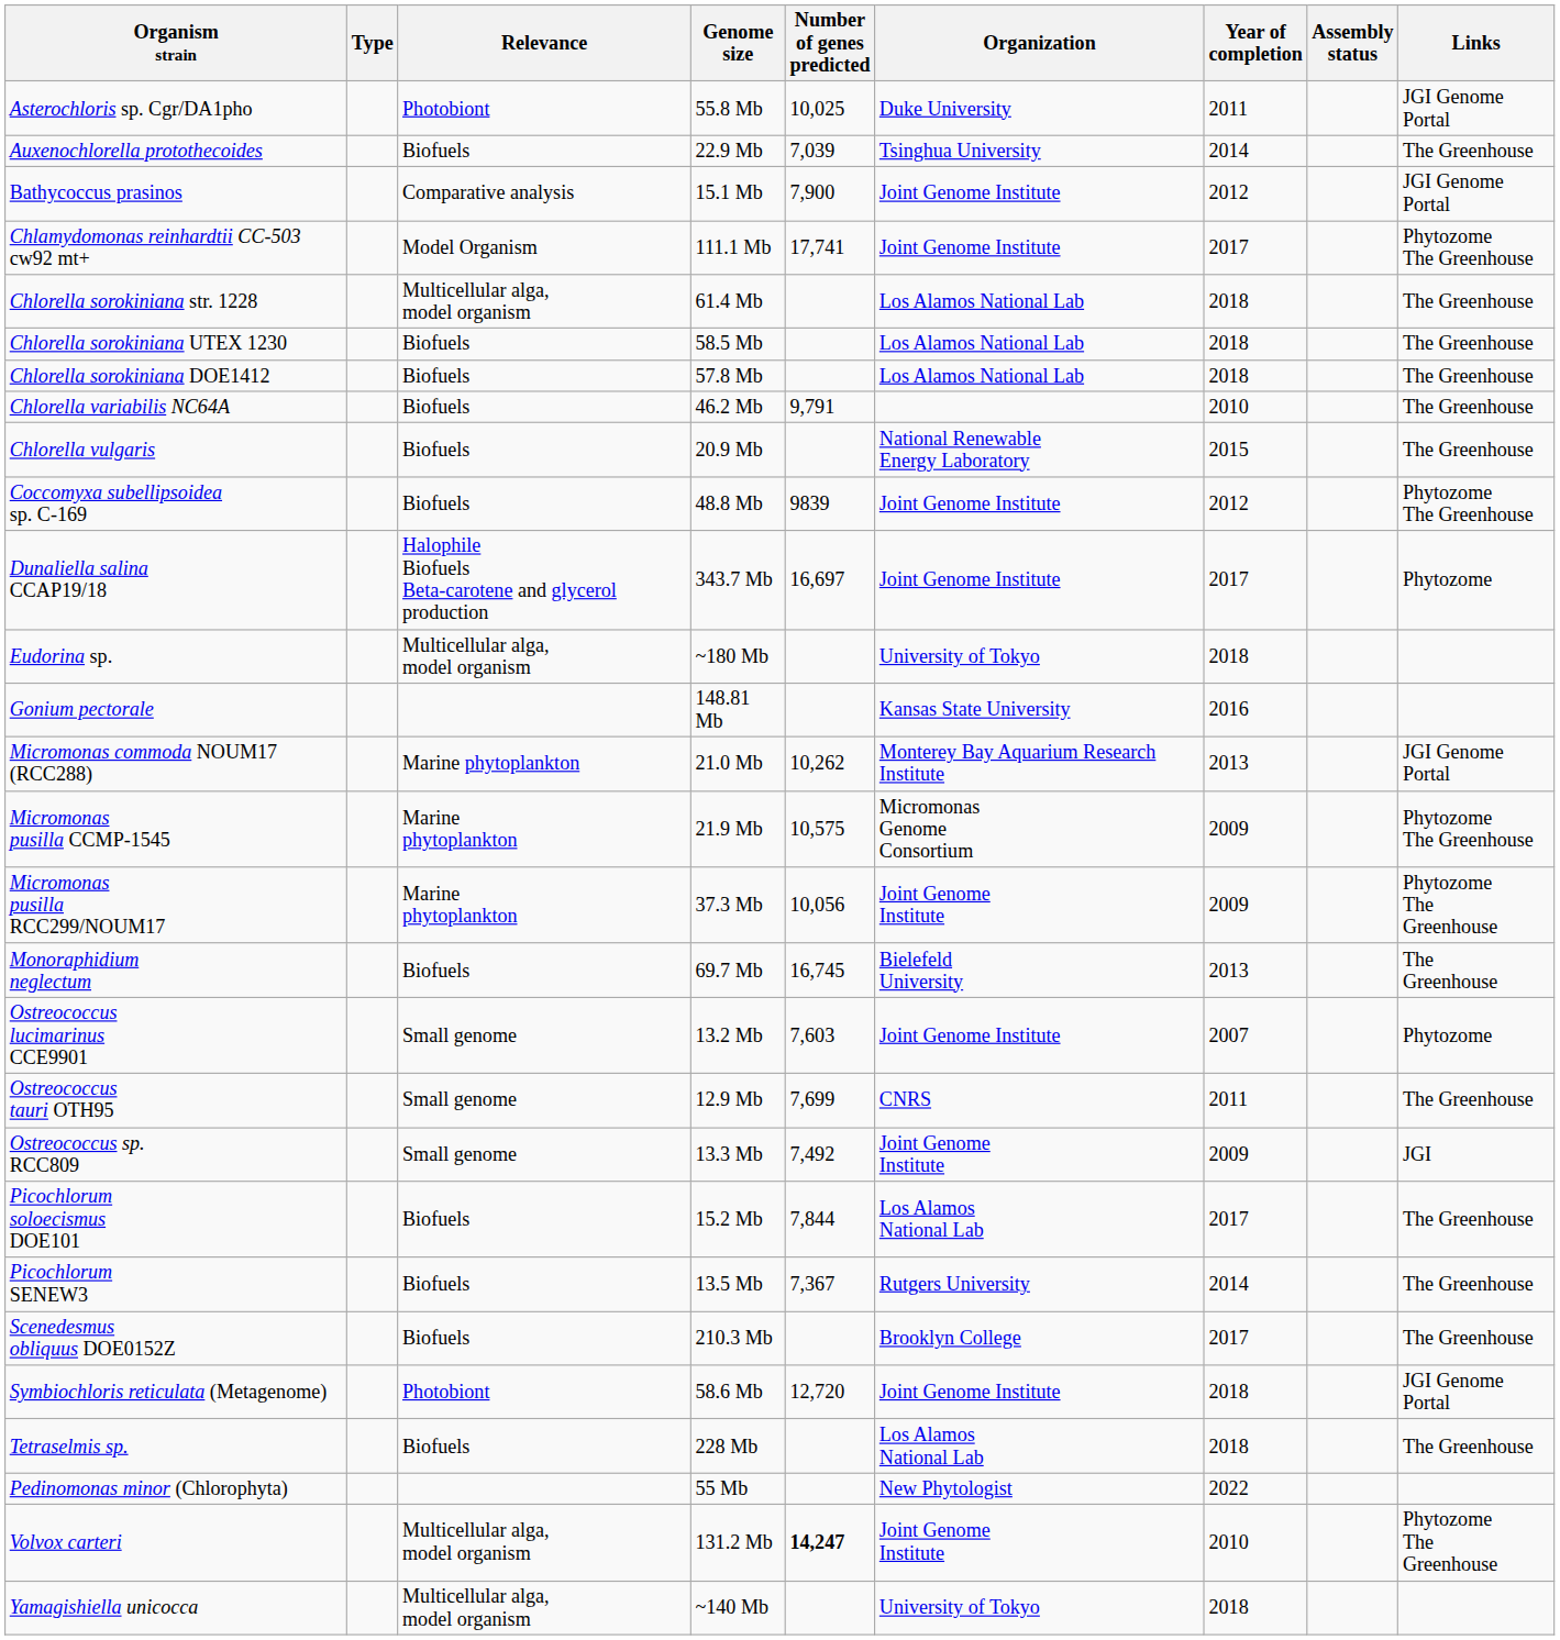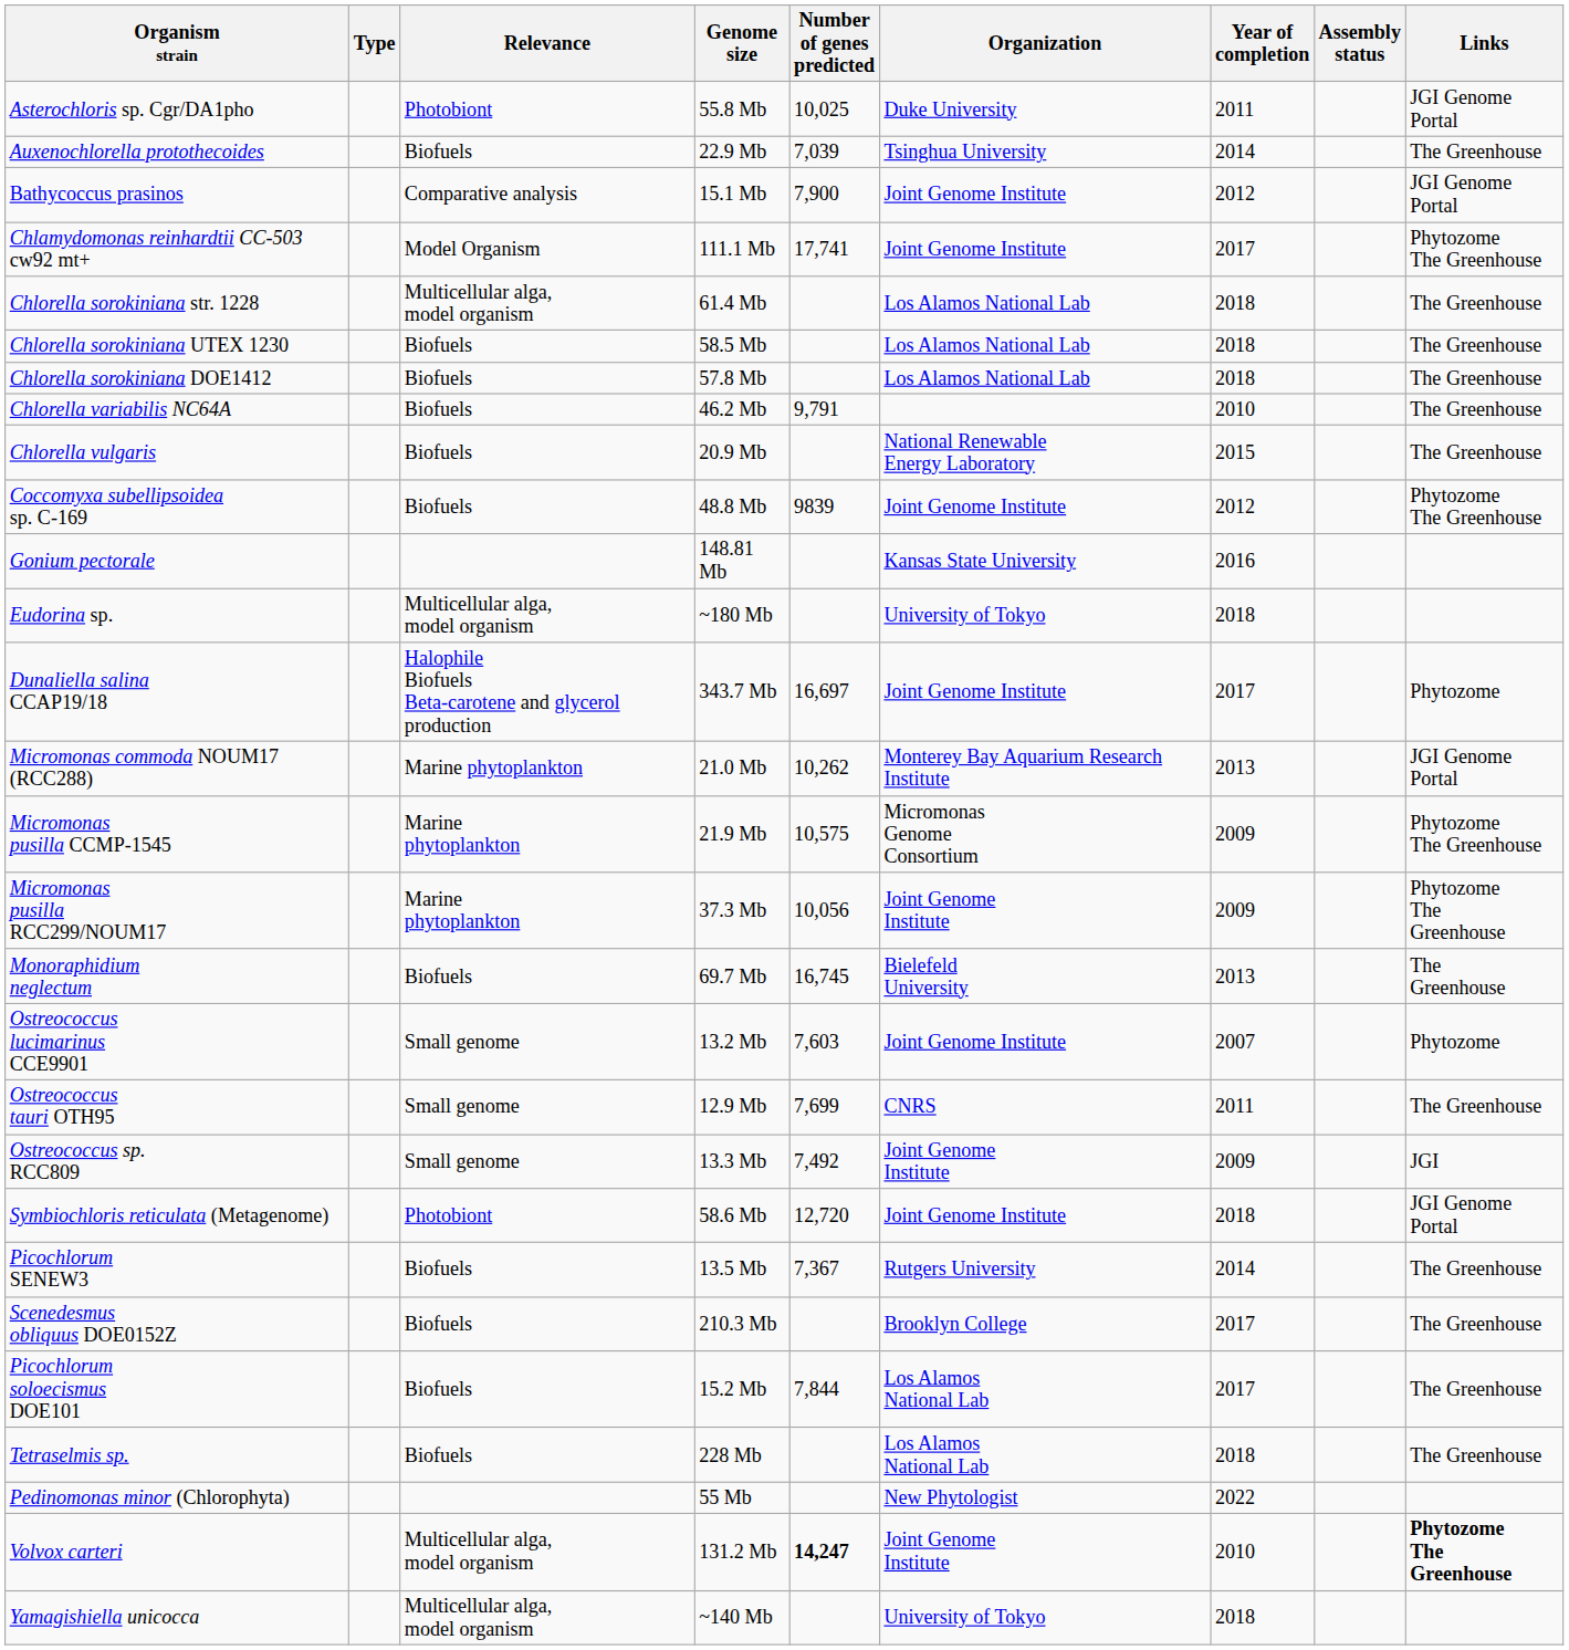rows swapped: Dunaliella salina CCAP19/18 <-> Gonium pectorale
rows swapped: Picochlorum soloecismus DOE101 <-> Symbiochloris reticulata (Metagenome)
Volvox carteri | Links: normal -> bold
